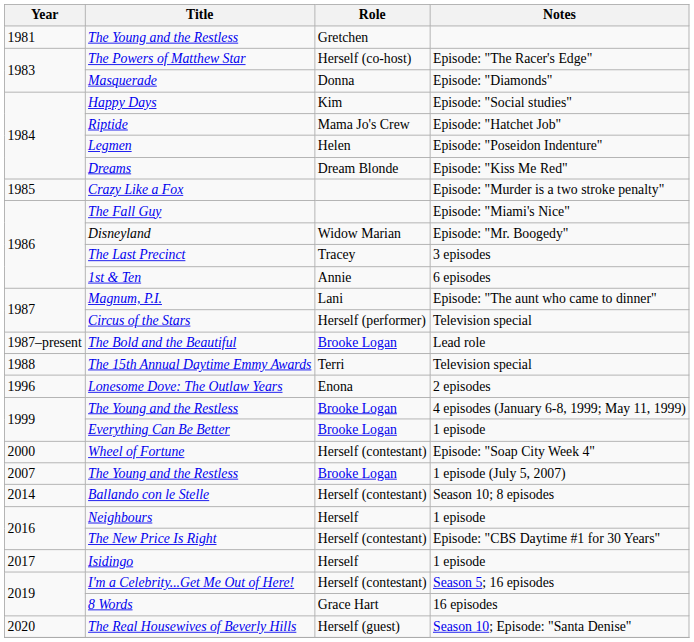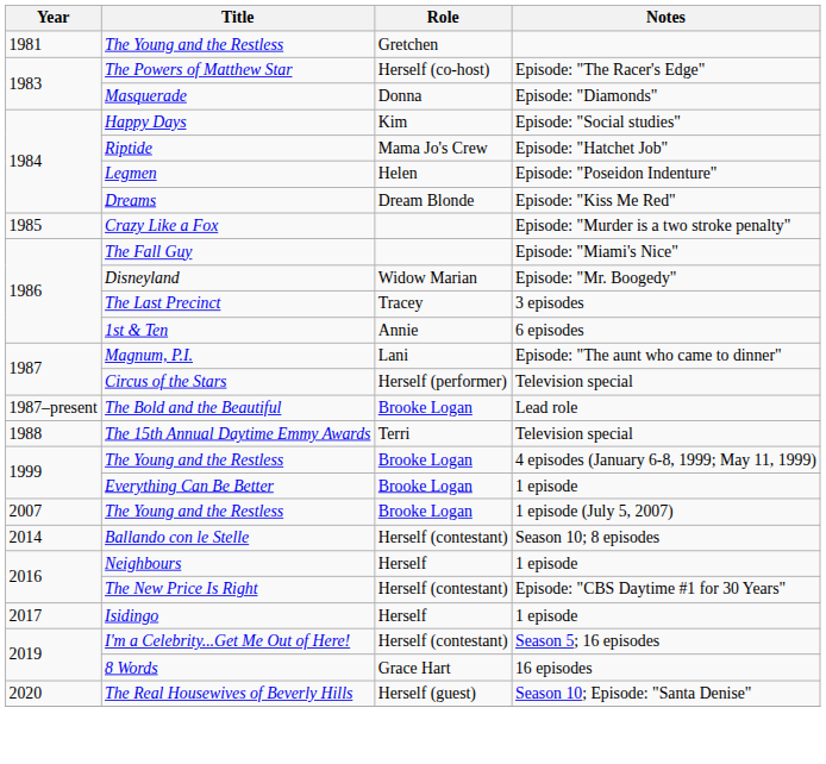- row: 1996 | Lonesome Dove: The Outlaw Years | Enona | 2 episodes
- row: 2000 | Wheel of Fortune | Herself (contestant) | Episode: "Soap City Week 4"
